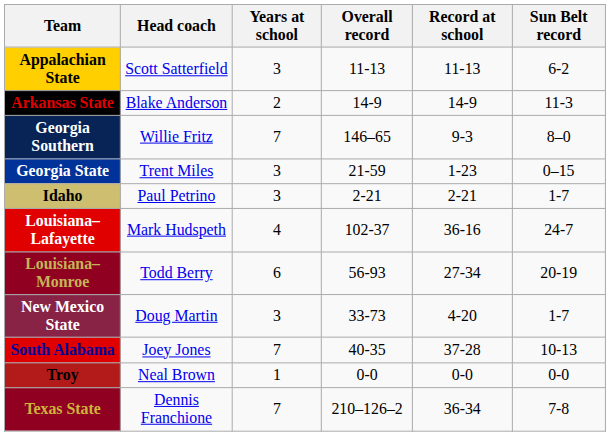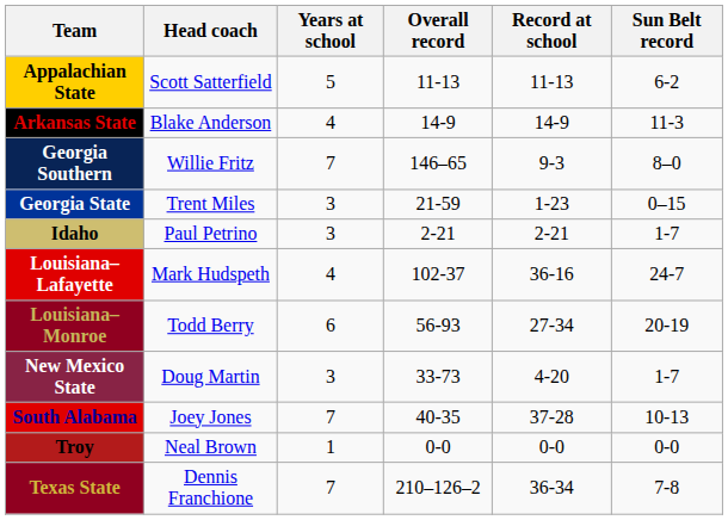Appalachian State | Years at school: 3 -> 5
Arkansas State | Years at school: 2 -> 4
